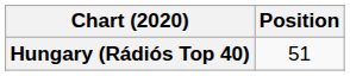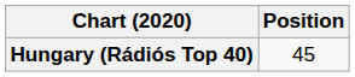Hungary (Rádiós Top 40) | Position: 51 -> 45
